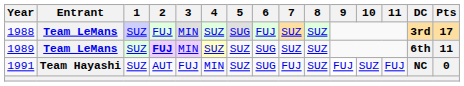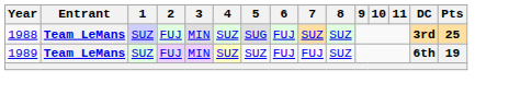1988 | Pts: 17 -> 25
1989 | 2: bold -> normal
1989 | 6: SUG -> FUJ
1989 | 7: SUZ -> FUJ
1989 | Pts: 11 -> 19
- row: 1991 | Team Hayashi | SUZ | AUT | FUJ | MIN | SUZ | SUG | FUJ | SUZ | FUJ | SUZ | FUJ | NC | 0
